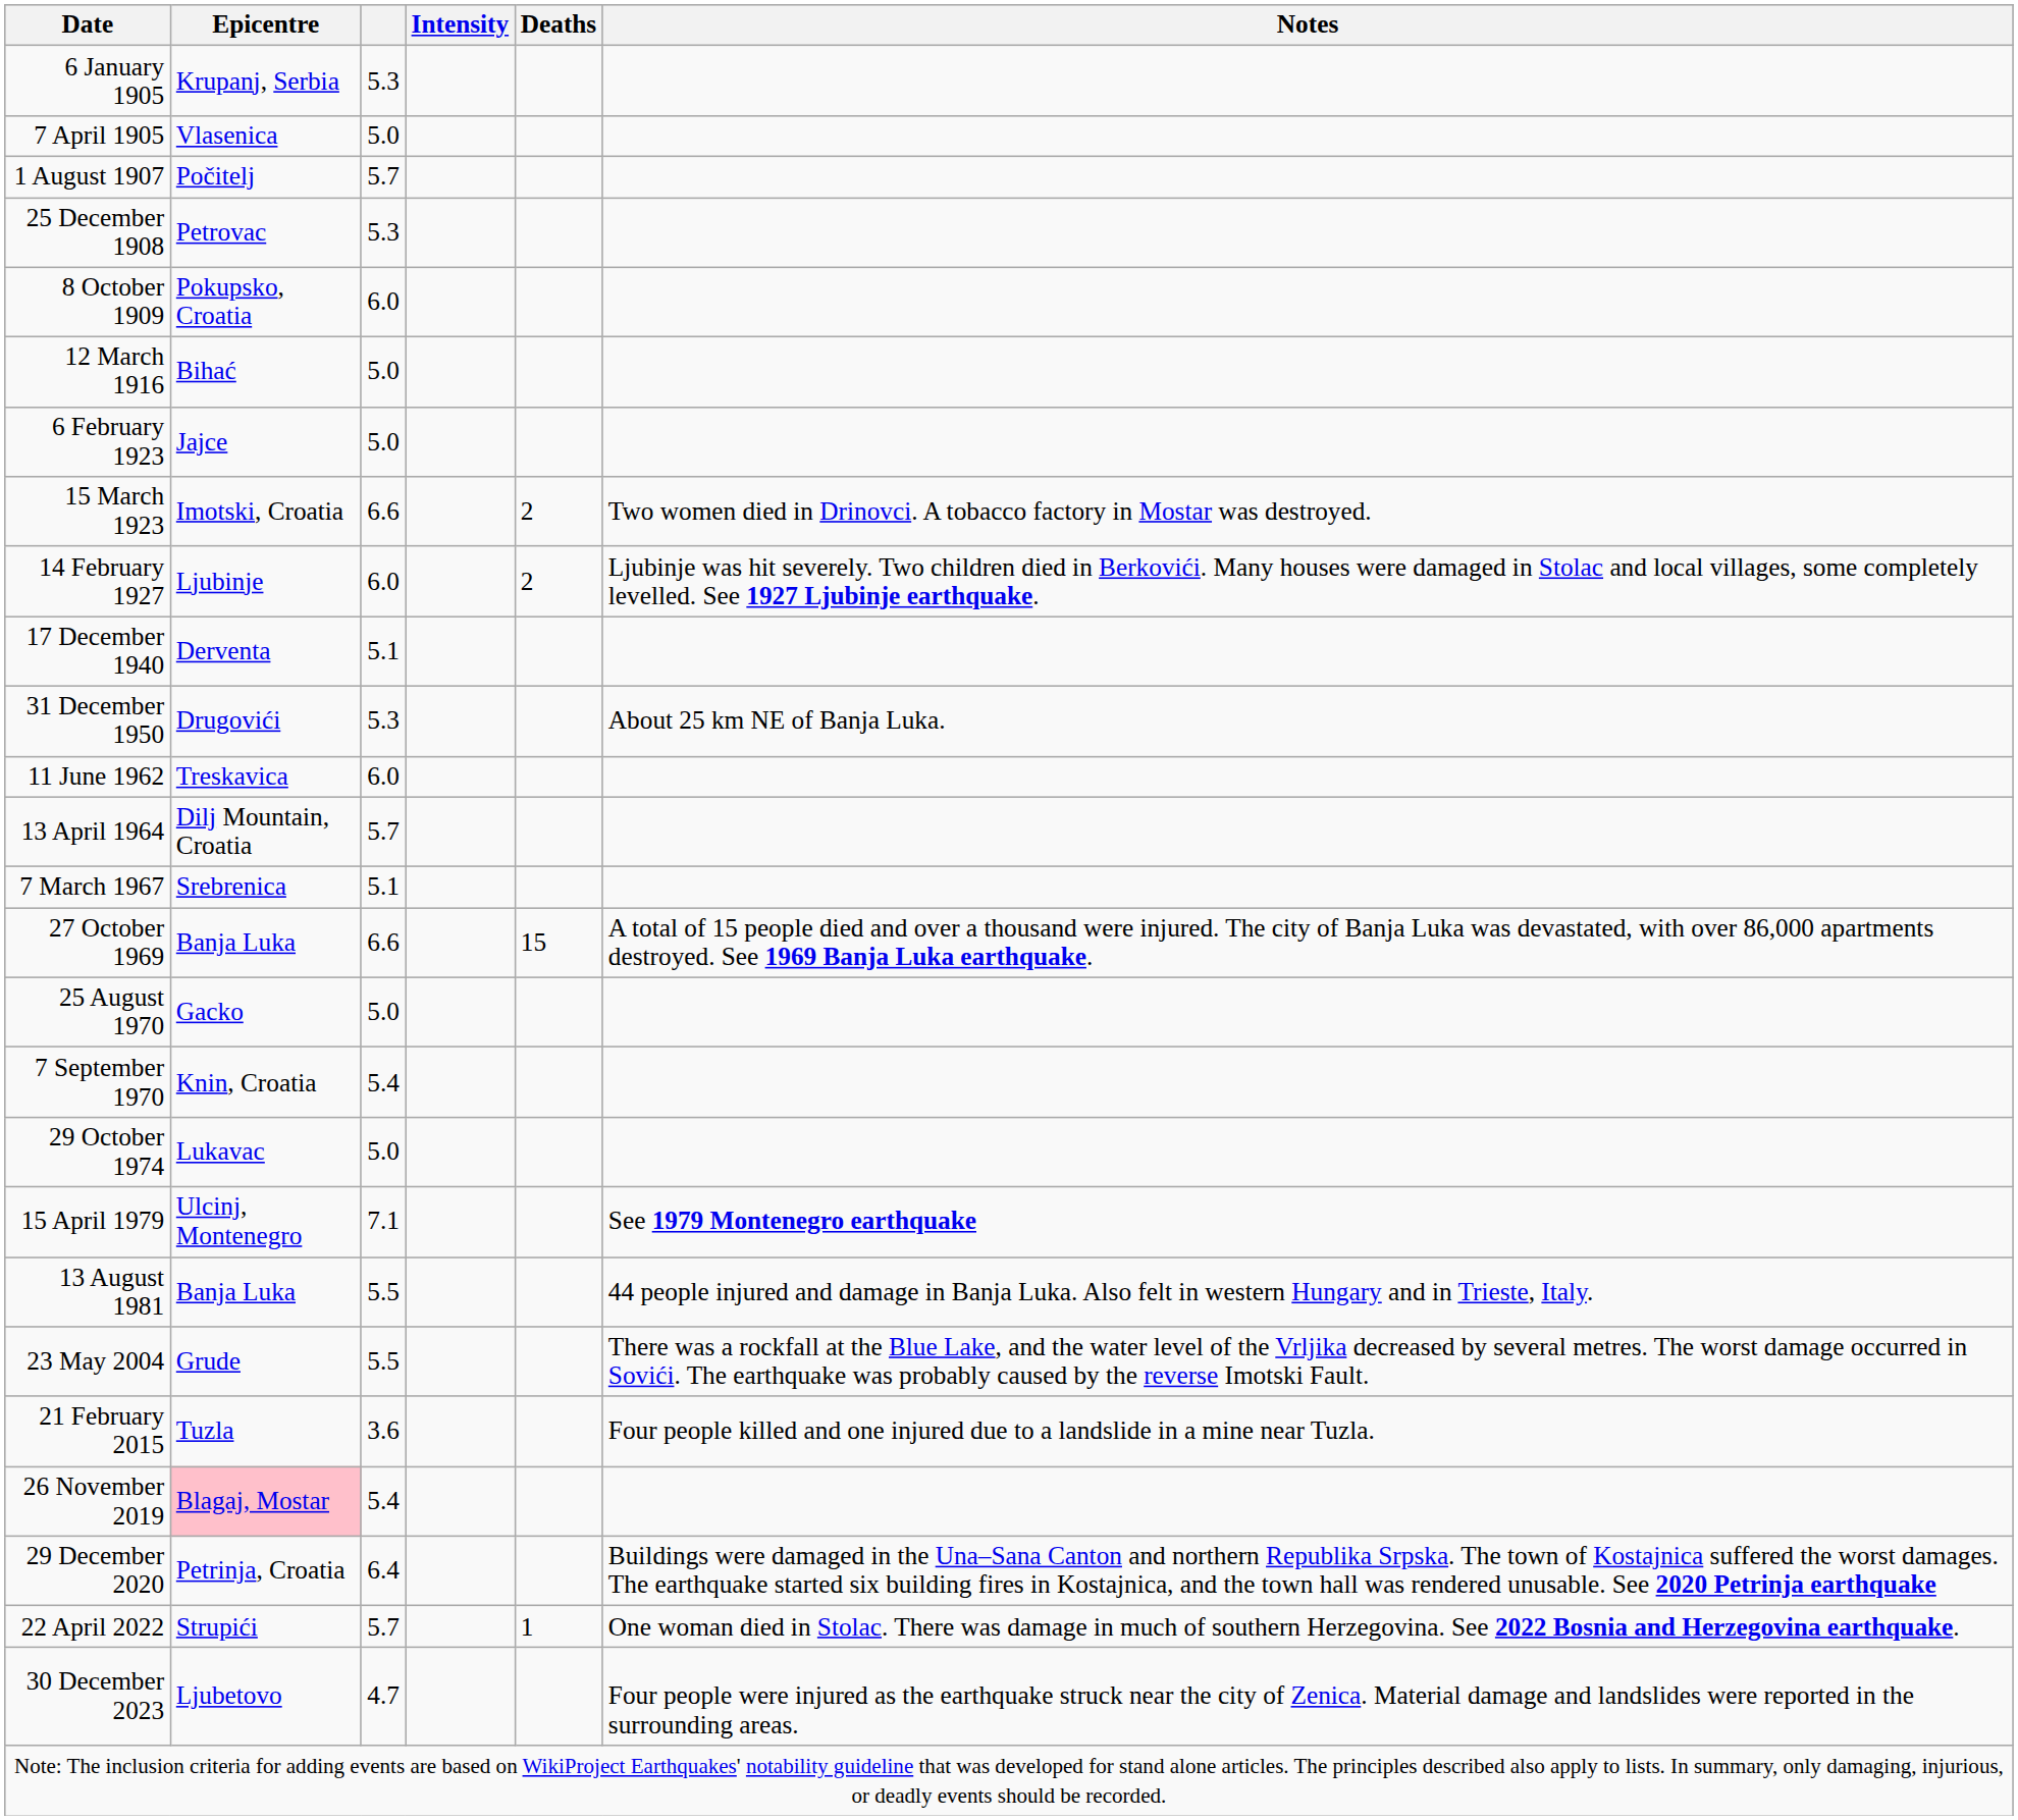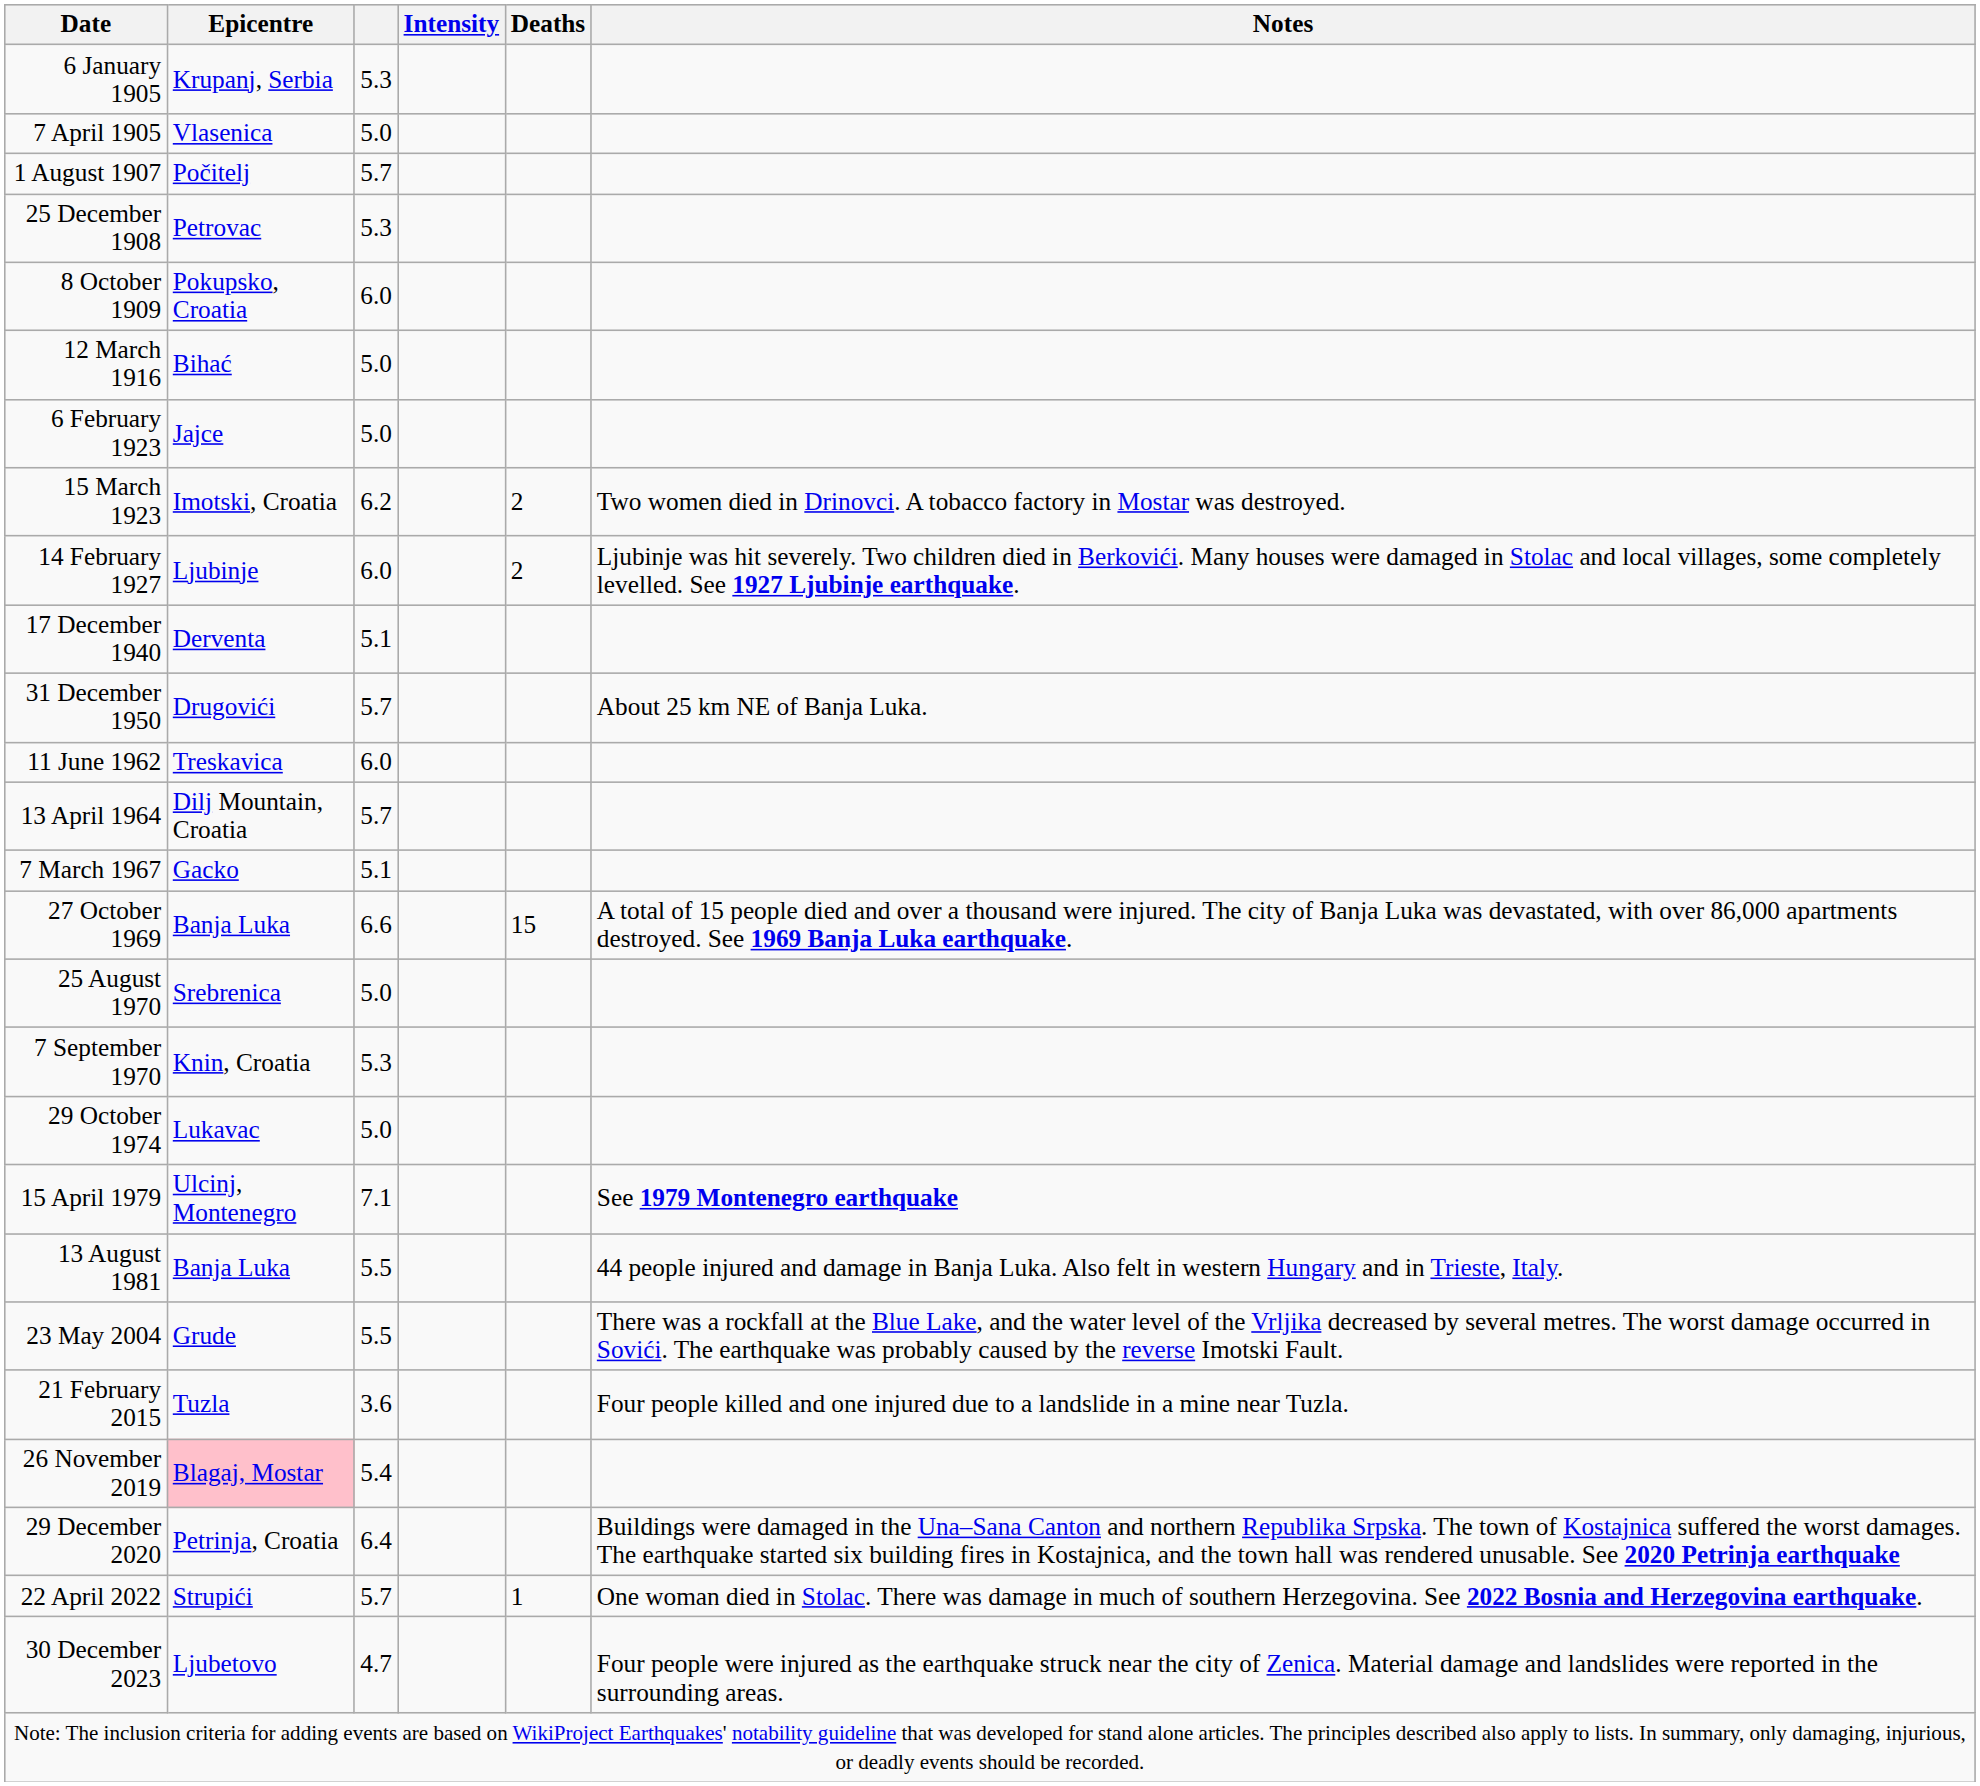15 March 1923 | column 3: 6.6 -> 6.2
31 December 1950 | column 3: 5.3 -> 5.7
7 March 1967 | Epicentre: Srebrenica -> Gacko
25 August 1970 | Epicentre: Gacko -> Srebrenica
7 September 1970 | column 3: 5.4 -> 5.3
